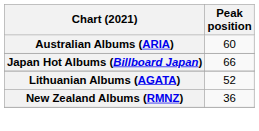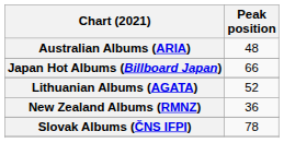Australian Albums (ARIA) | Peak position: 60 -> 48
+ row: Slovak Albums (ČNS IFPI) | 78
